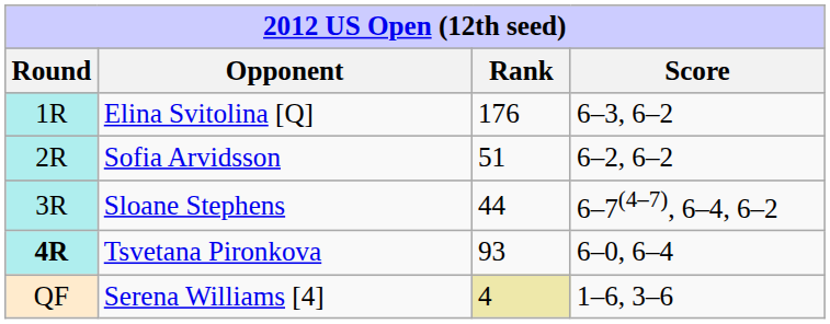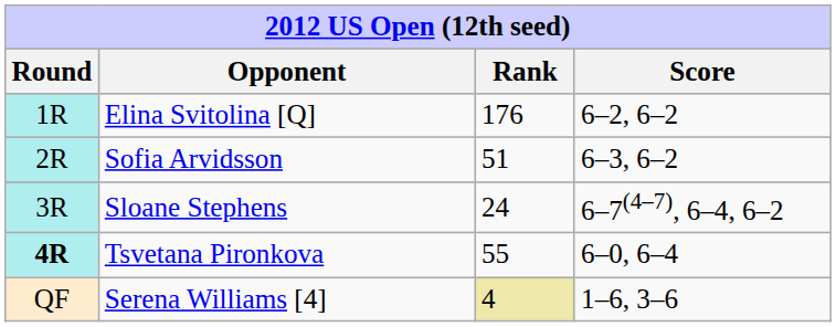Elina Svitolina [Q] | Score: 6–3, 6–2 -> 6–2, 6–2
Sofia Arvidsson | Score: 6–2, 6–2 -> 6–3, 6–2
Sloane Stephens | Rank: 44 -> 24
Tsvetana Pironkova | Rank: 93 -> 55
